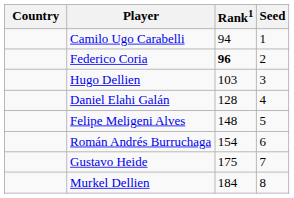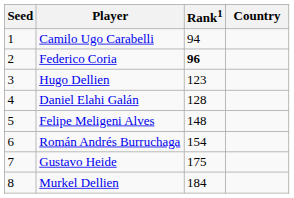columns swapped: Country <-> Seed
Hugo Dellien | Rank1: 103 -> 123
